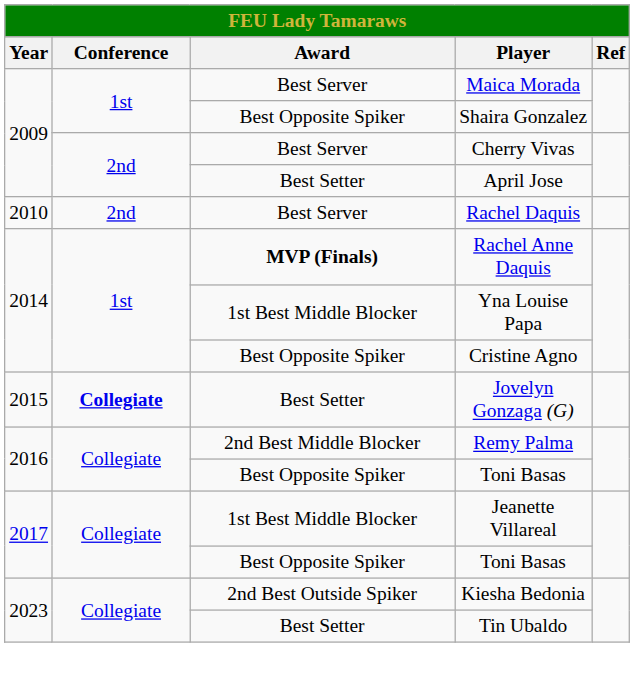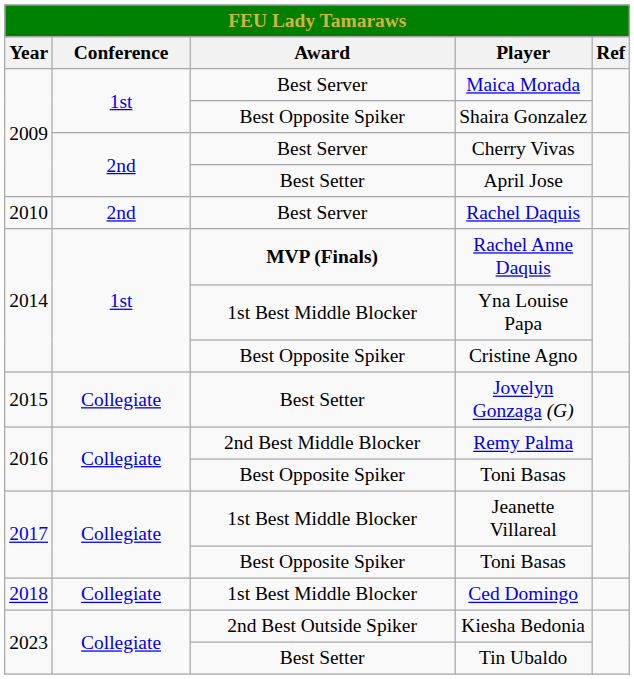Jovelyn Gonzaga (G) | Conference: bold -> normal
+ row: 2018 | Collegiate | 1st Best Middle Blocker | Ced Domingo
